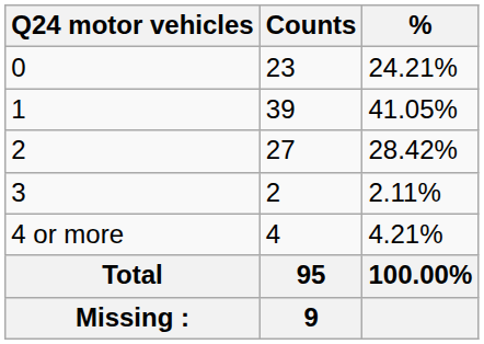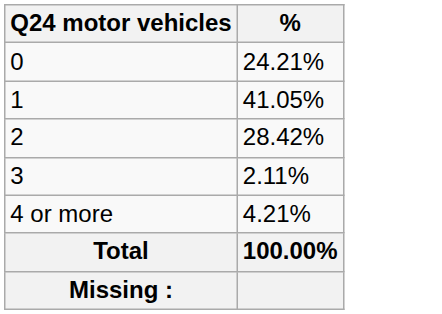- column: Counts | 23 | 39 | 27 | 2 | 4 | 95 | 9
